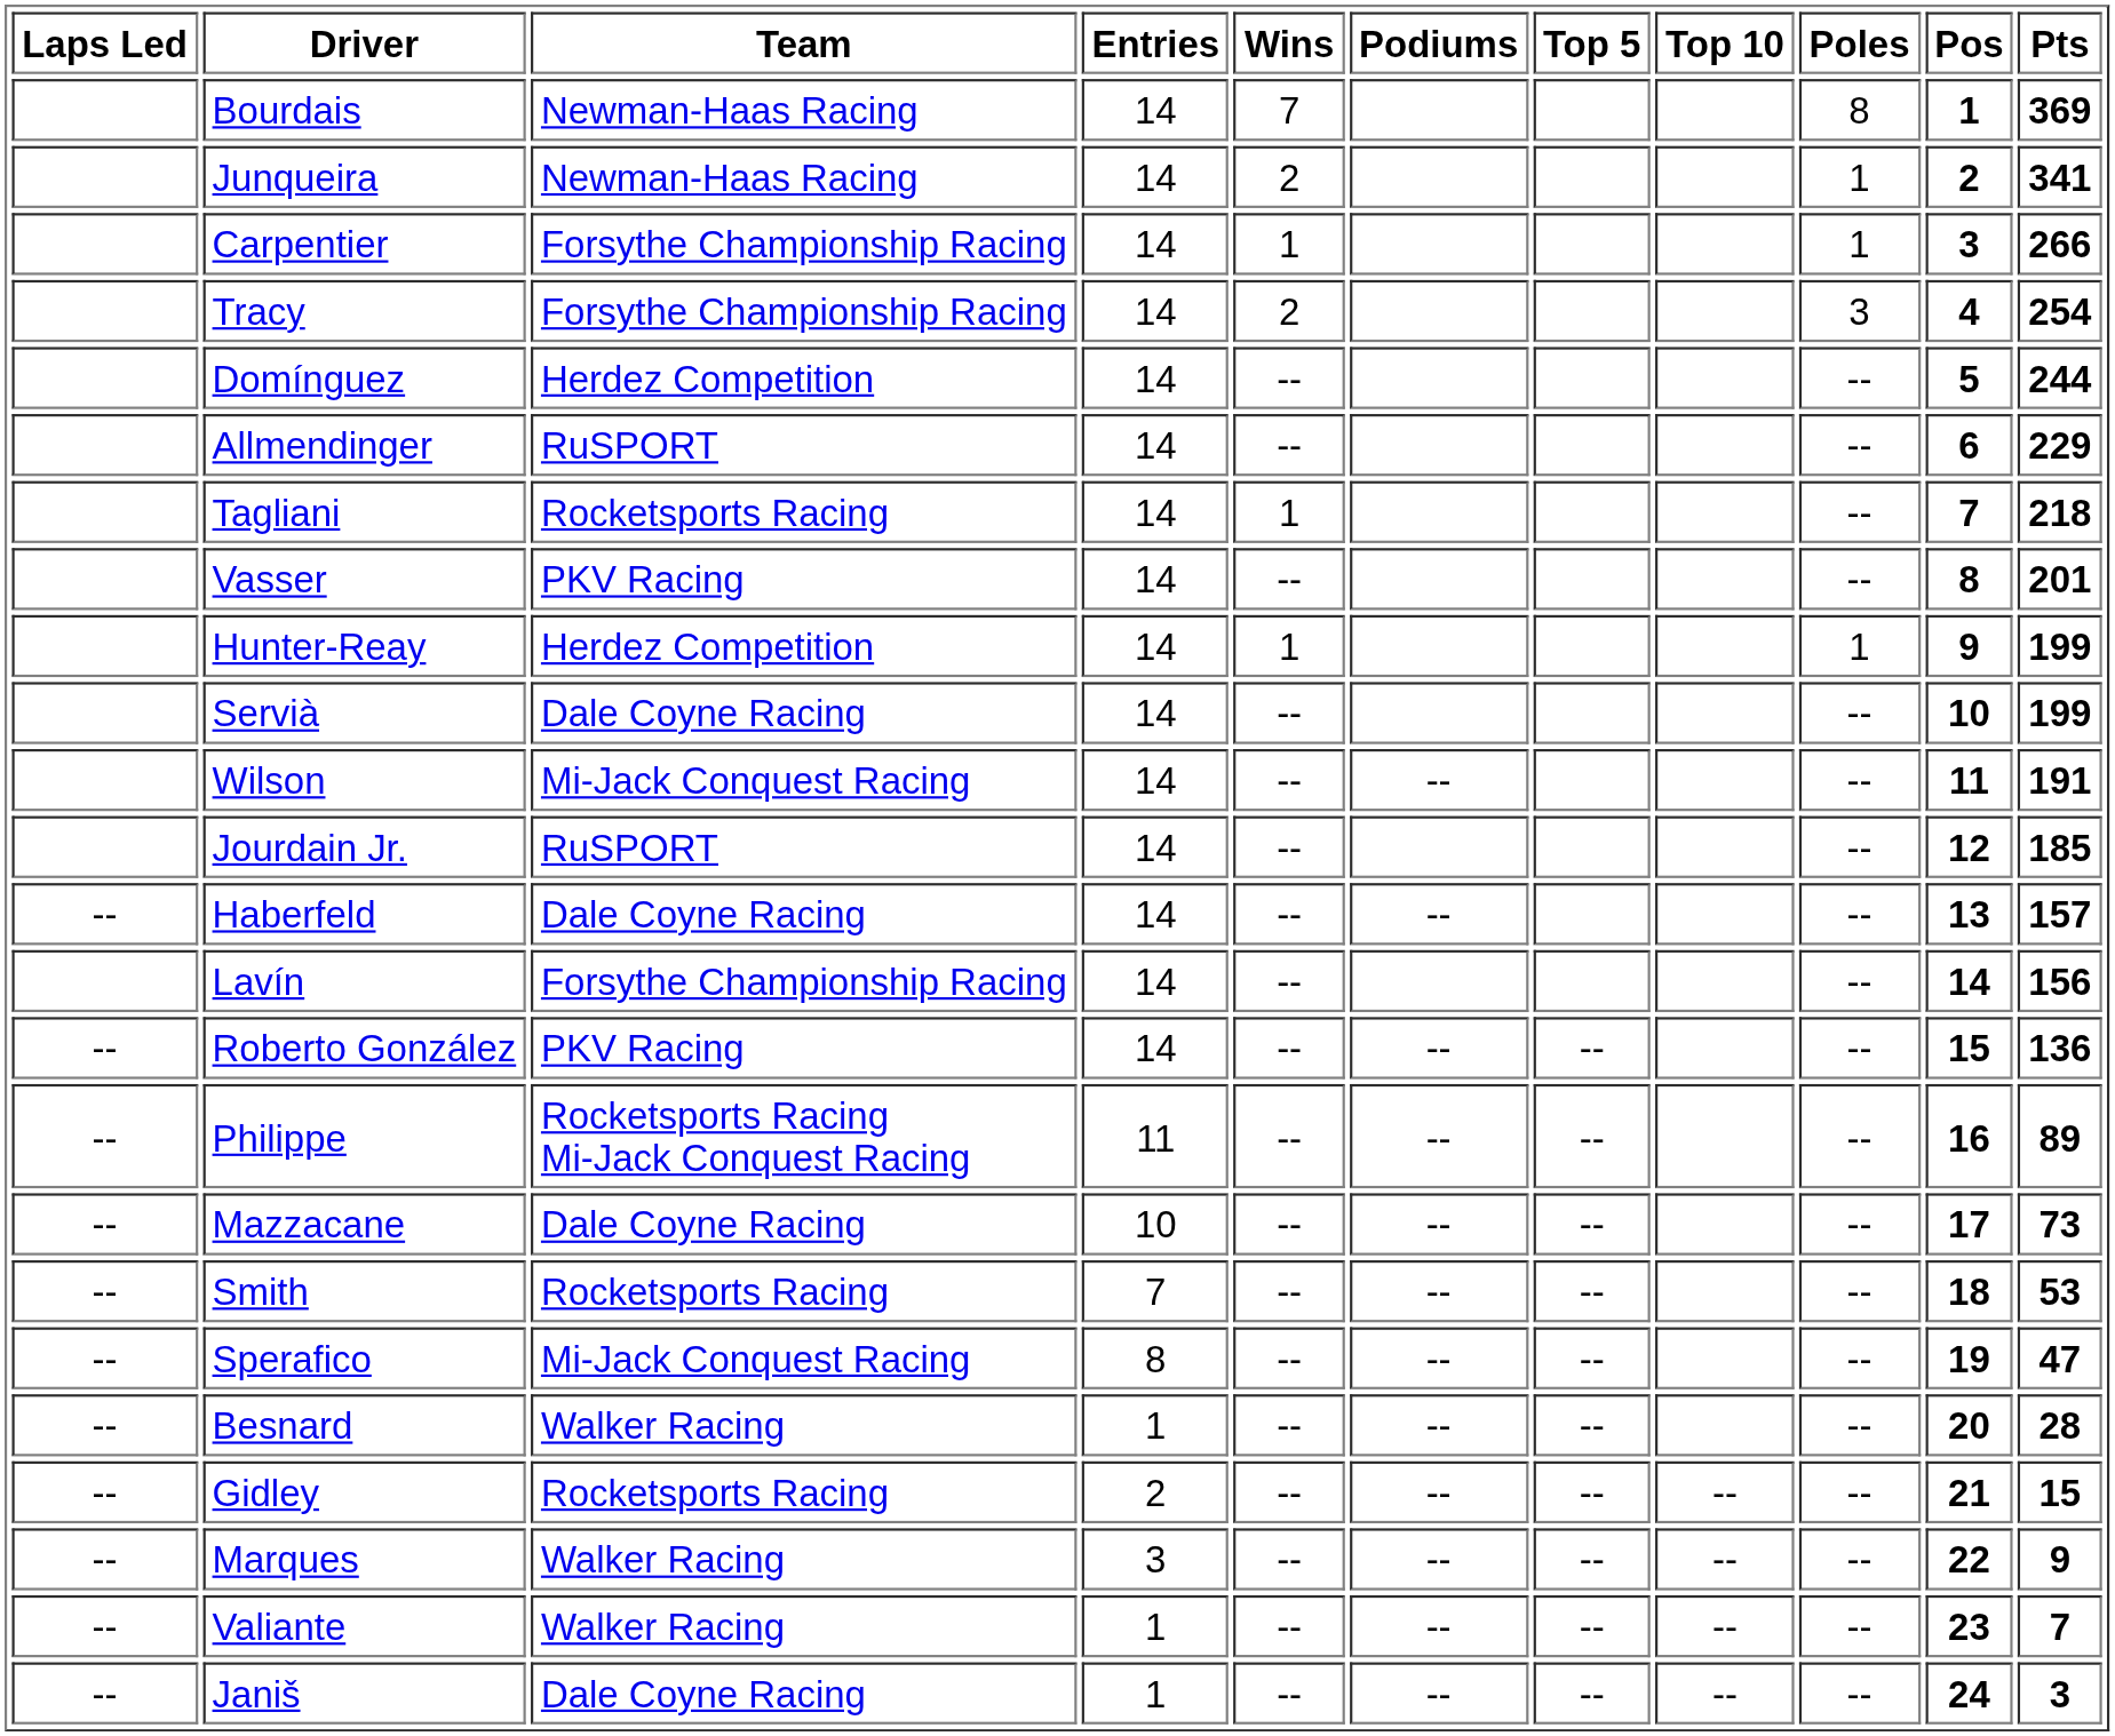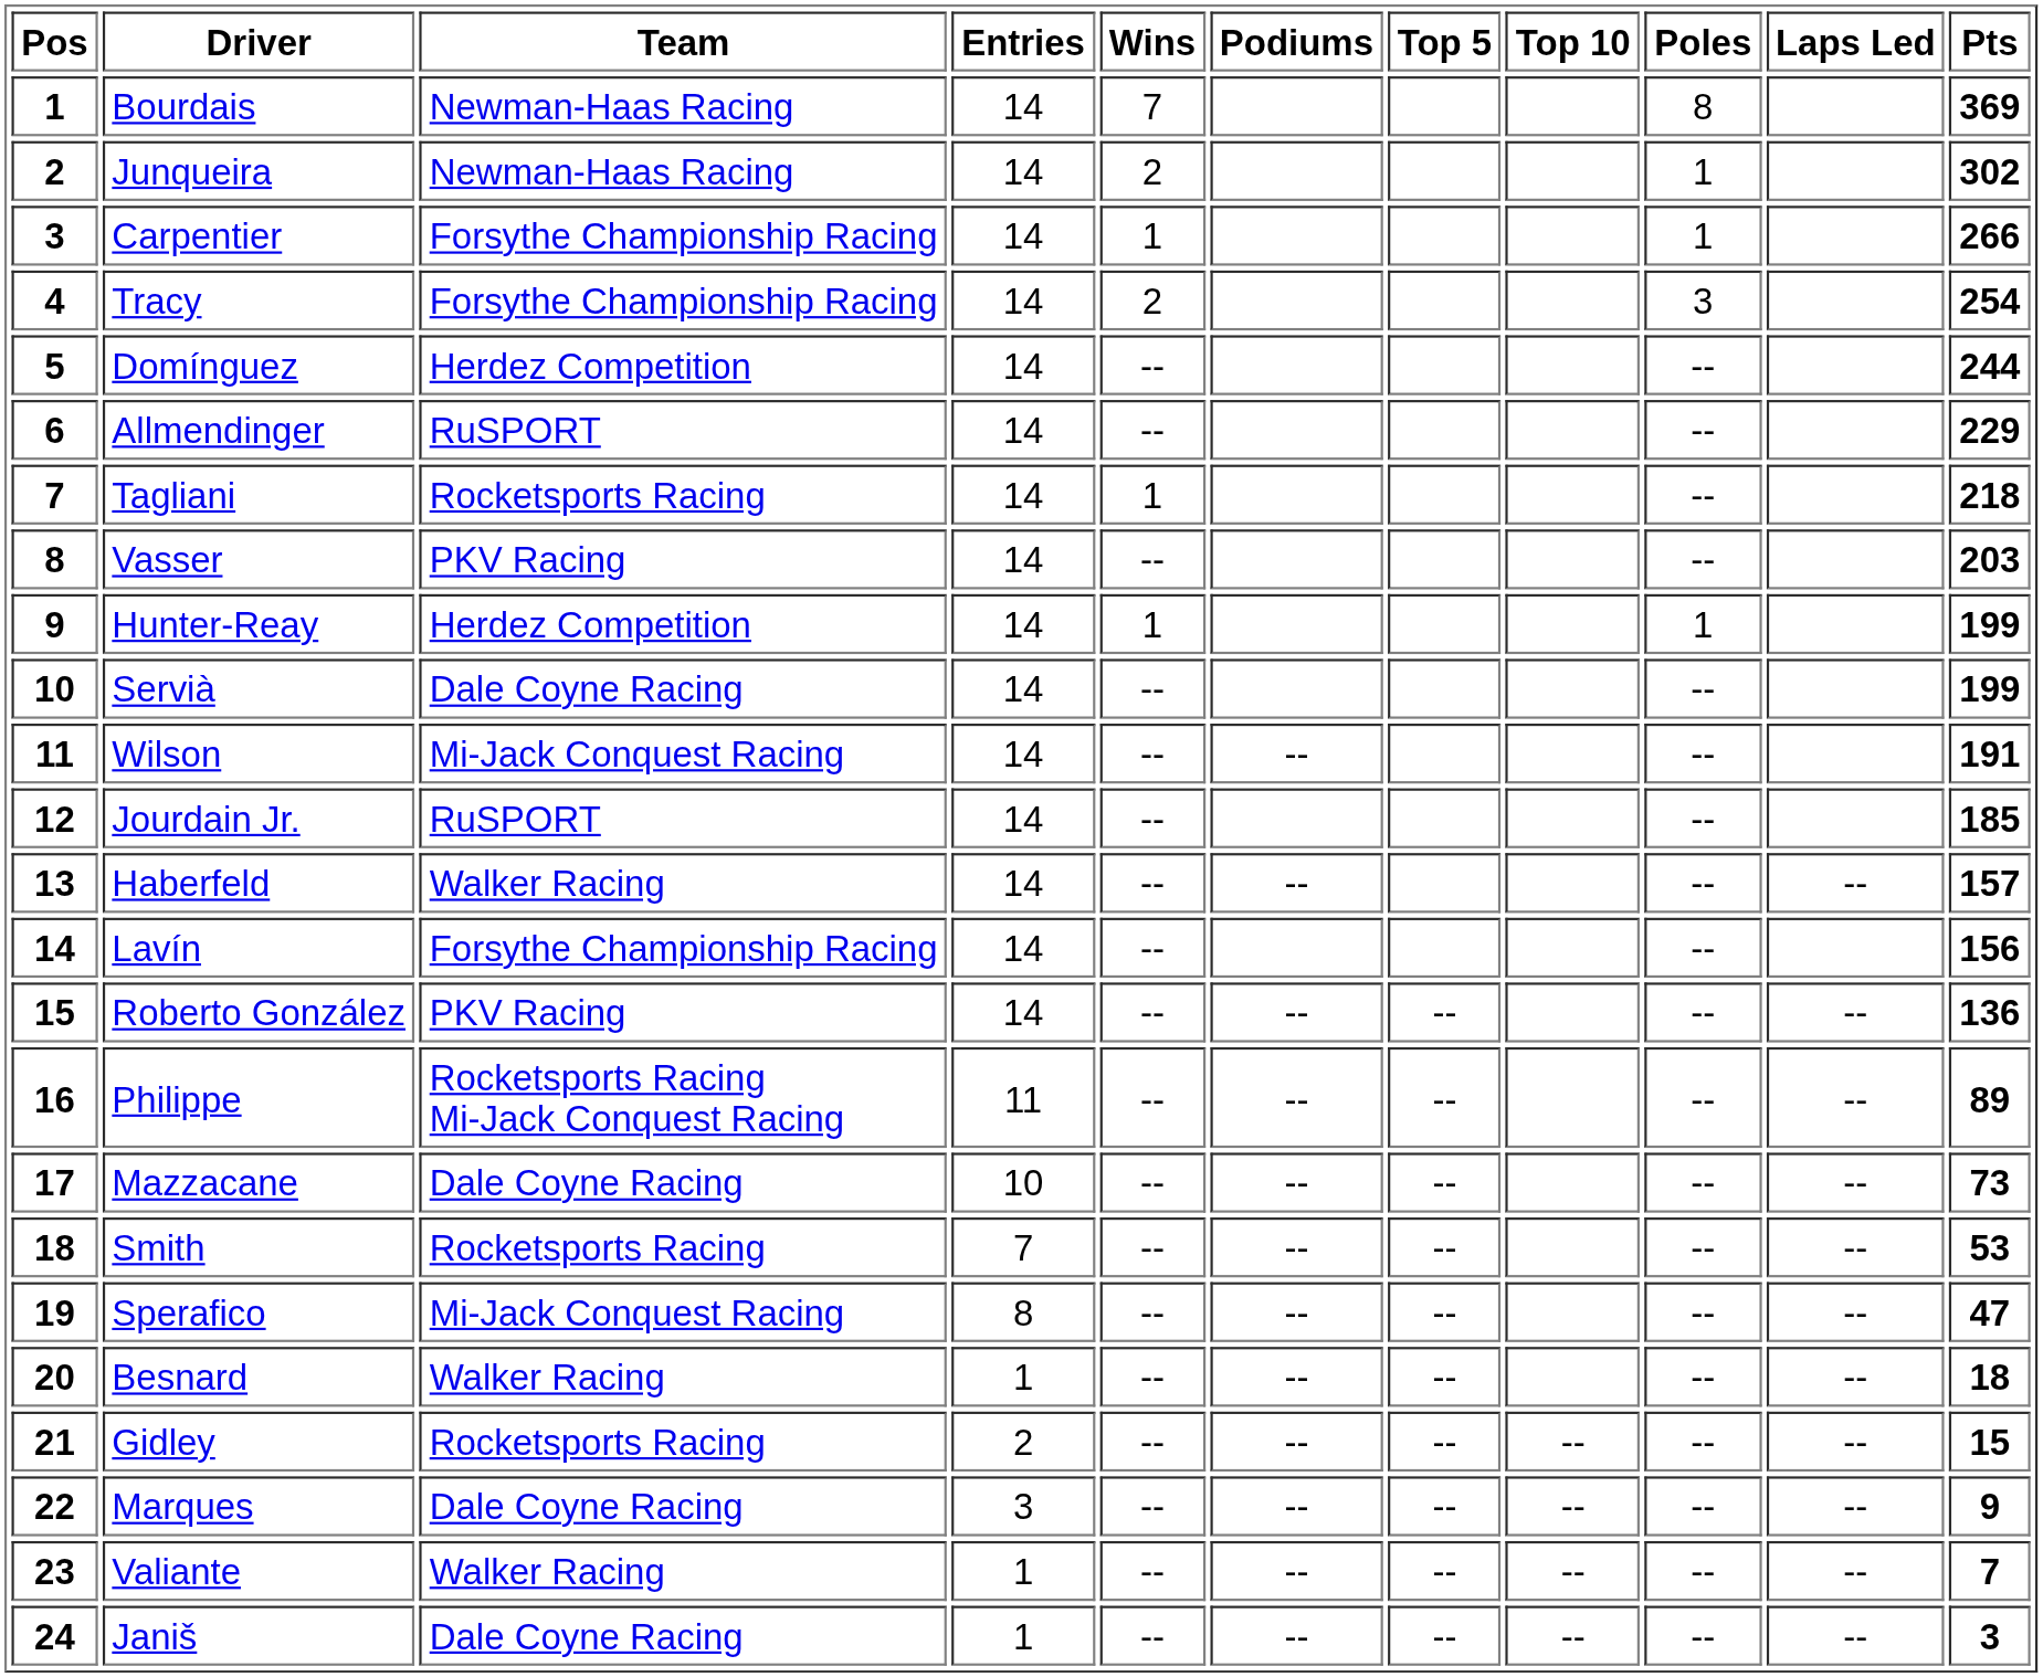columns swapped: Pos <-> Laps Led
Junqueira | Pts: 341 -> 302
Vasser | Pts: 201 -> 203
Haberfeld | Team: Dale Coyne Racing -> Walker Racing
Besnard | Pts: 28 -> 18
Marques | Team: Walker Racing -> Dale Coyne Racing
